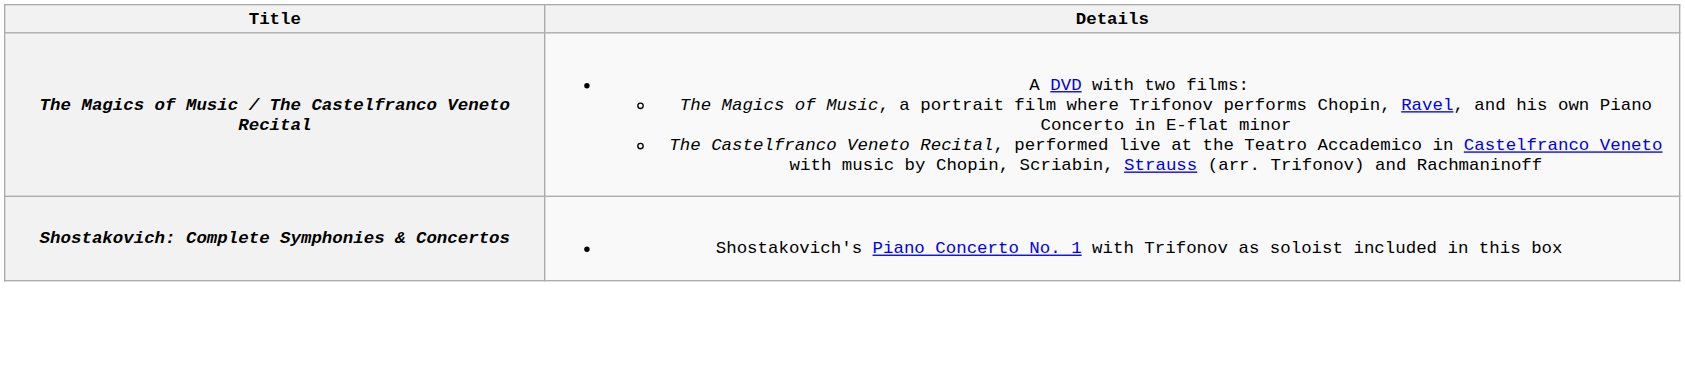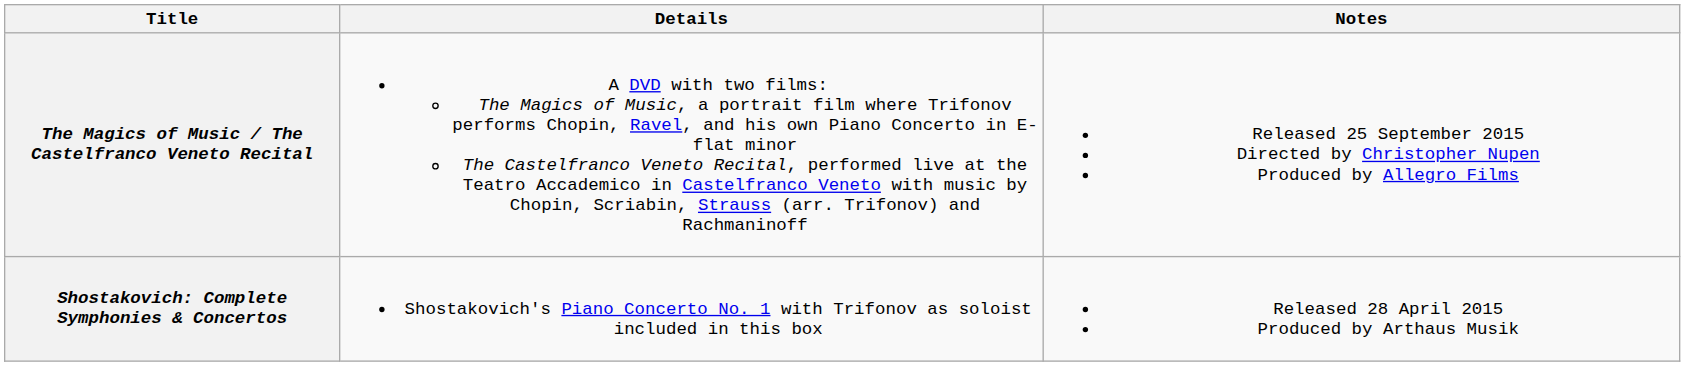+ column: Notes | Released 25 September 2015 Directed by Christopher Nupen Produced by Allegro Films | Released 28 April 2015 Produced by Arthaus Musik
